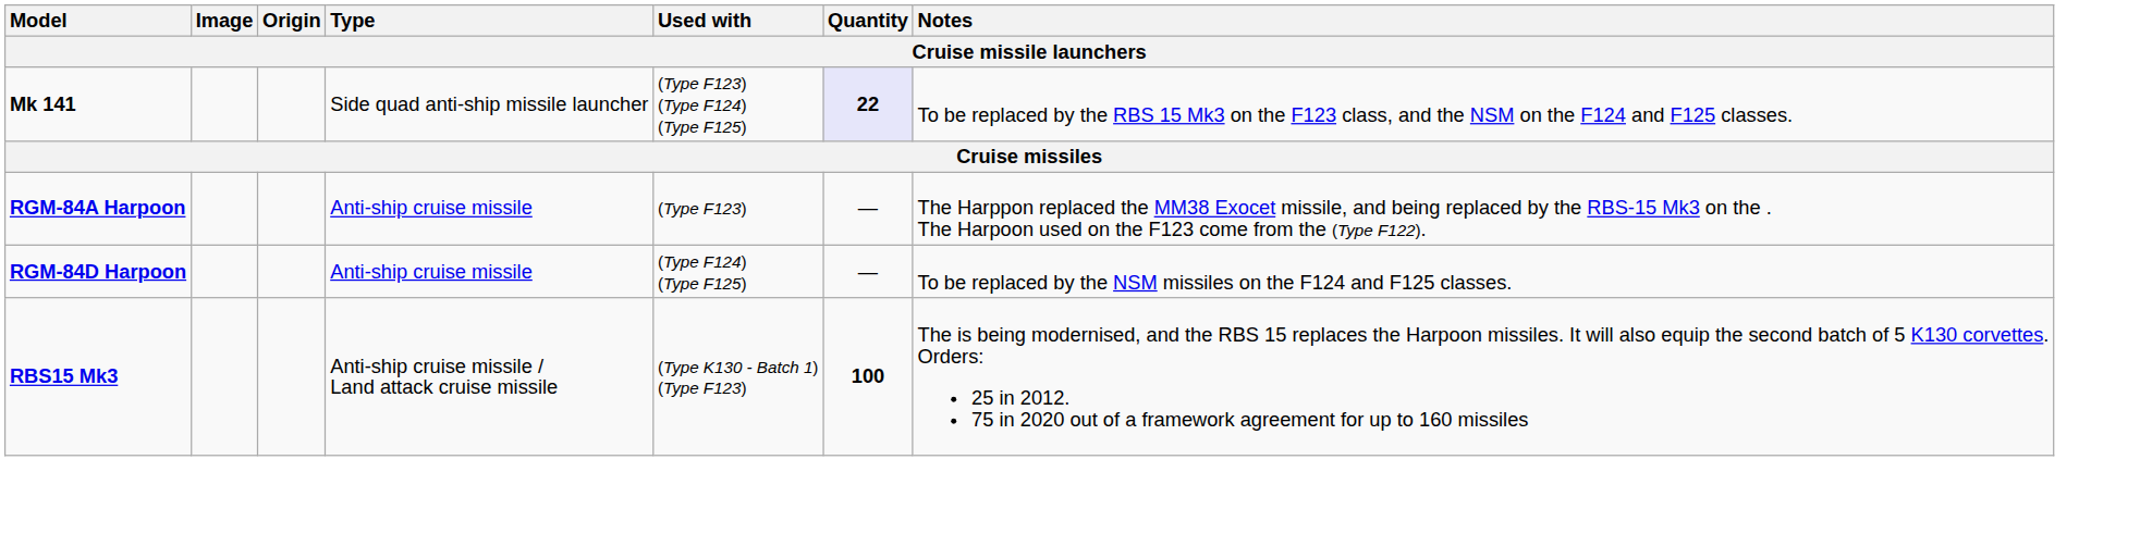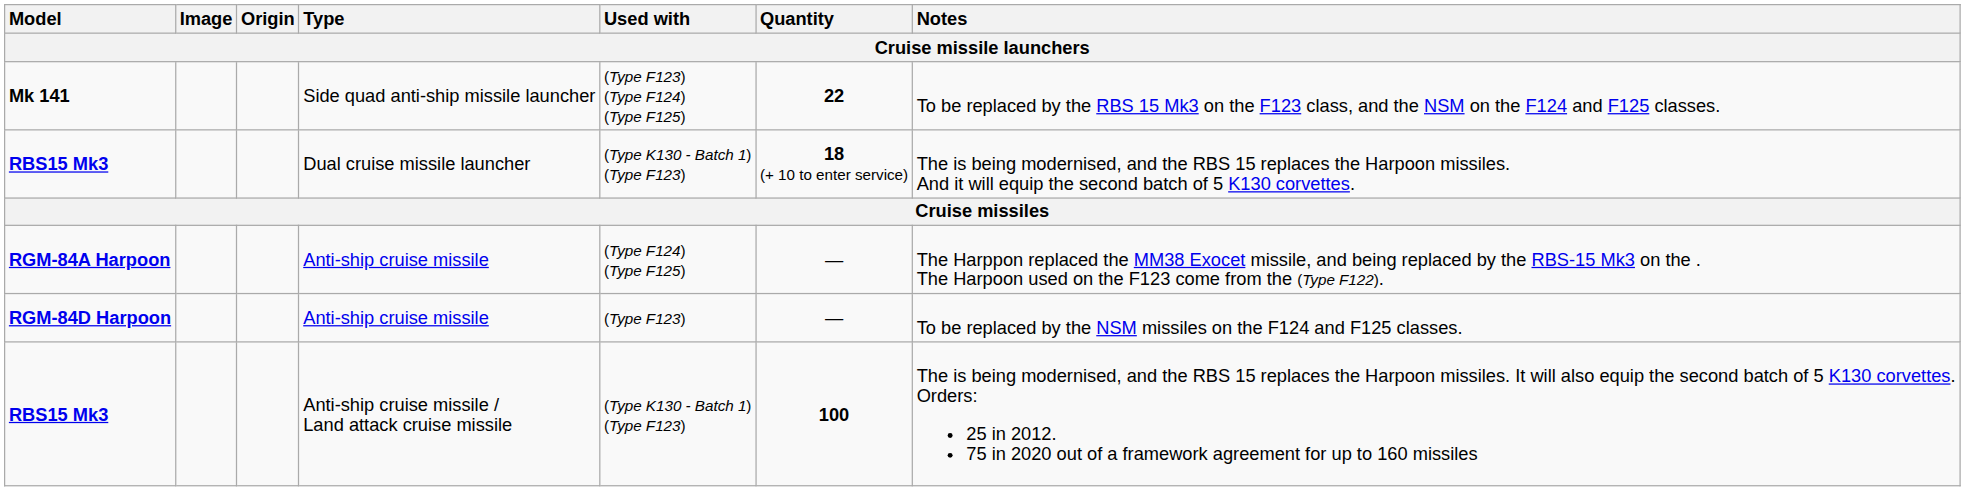Mk 141 | Quantity: lavender background -> no background
+ row: RBS15 Mk3 | Dual cruise missile launcher | (Type K130 - Batch 1) (Type F123) | 18 (+ 10 to enter service) | The is being modernised, and the RBS 15 replaces the Harpoon missiles. And it will equip the second batch of 5 K130 corvettes.
RGM-84A Harpoon | Used with: (Type F123) -> (Type F124) (Type F125)
RGM-84D Harpoon | Used with: (Type F124) (Type F125) -> (Type F123)
